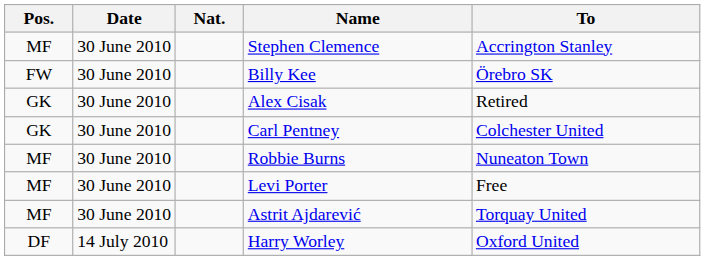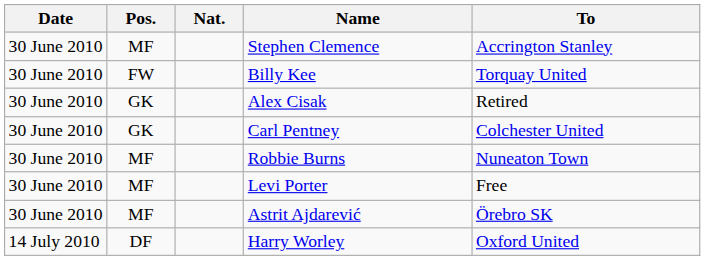columns swapped: Date <-> Pos.
Billy Kee | To: Örebro SK -> Torquay United
Astrit Ajdarević | To: Torquay United -> Örebro SK
